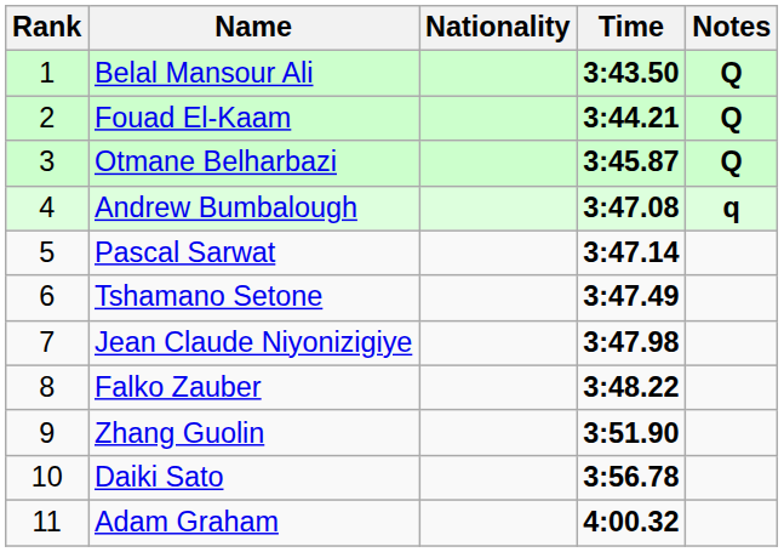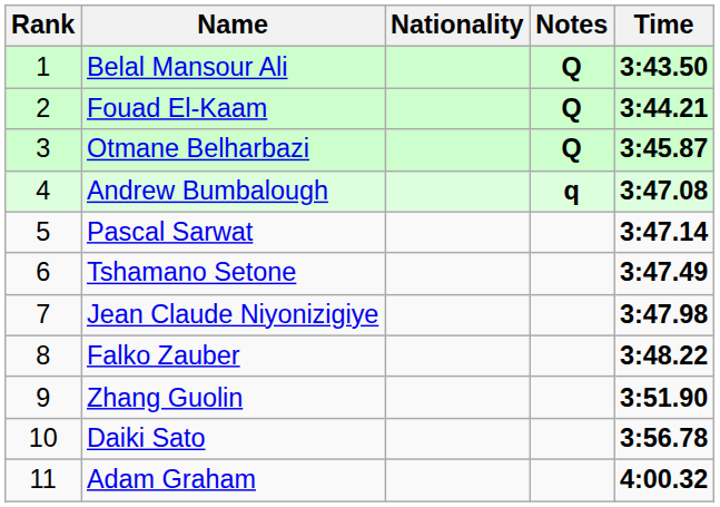columns swapped: Time <-> Notes
